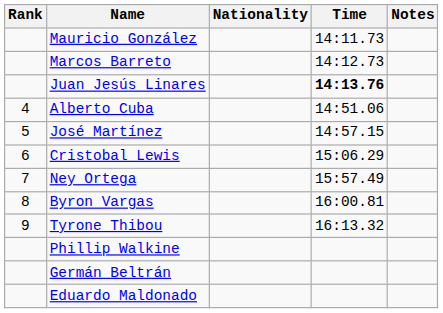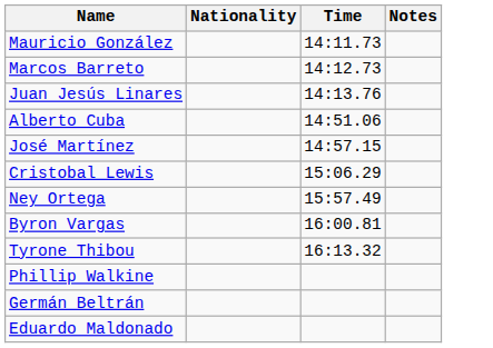- column: Rank | 4 | 5 | 6 | 7 | 8 | 9
Juan Jesús Linares | Time: bold -> normal
